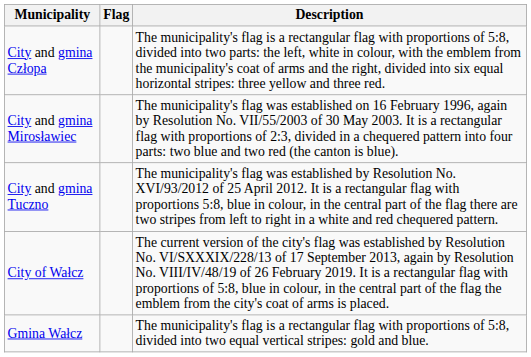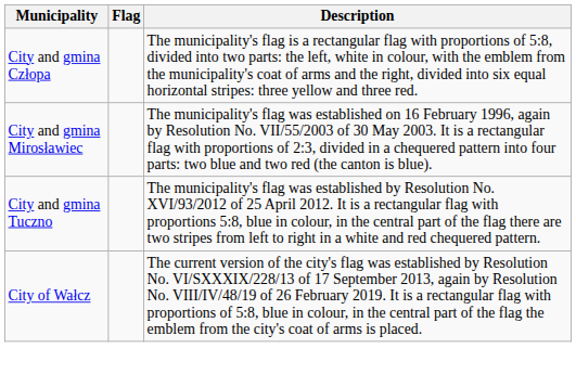- row: Gmina Wałcz | The municipality's flag is a rectangular flag with proportions of 5:8, divided into two equal vertical stripes: gold and blue.
